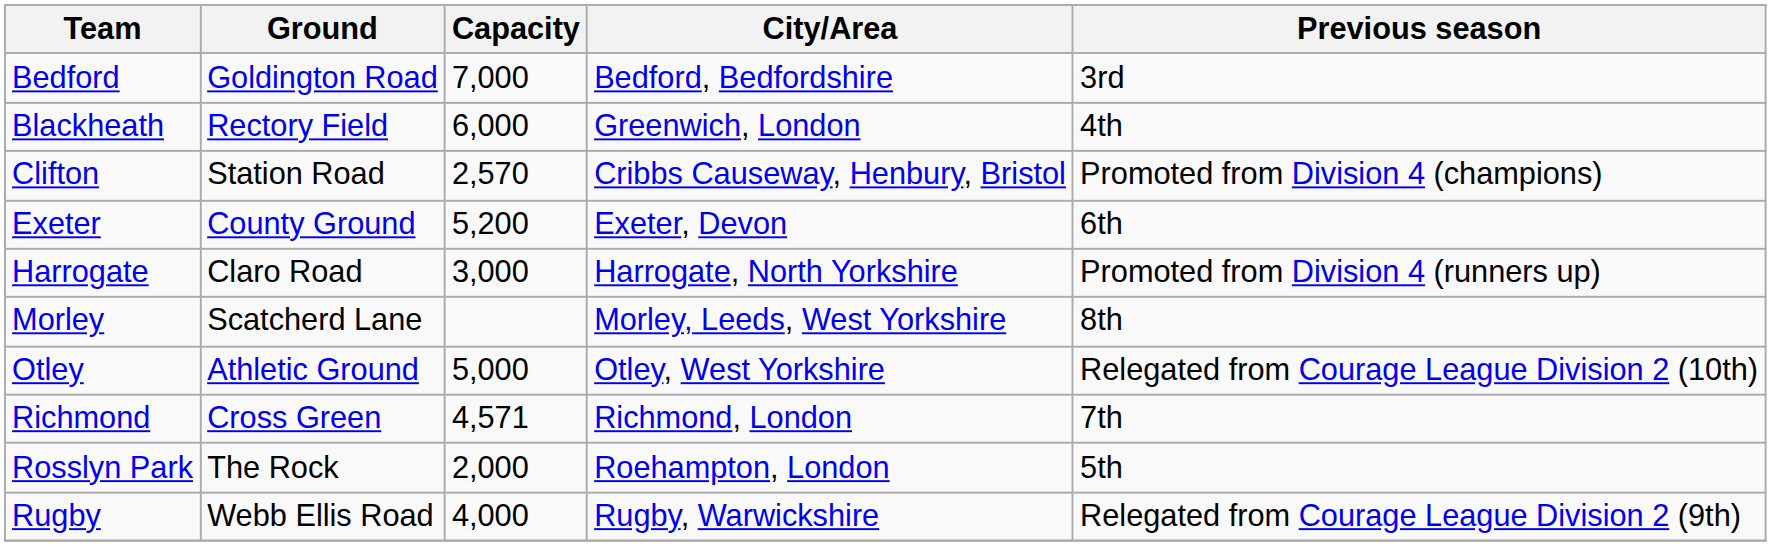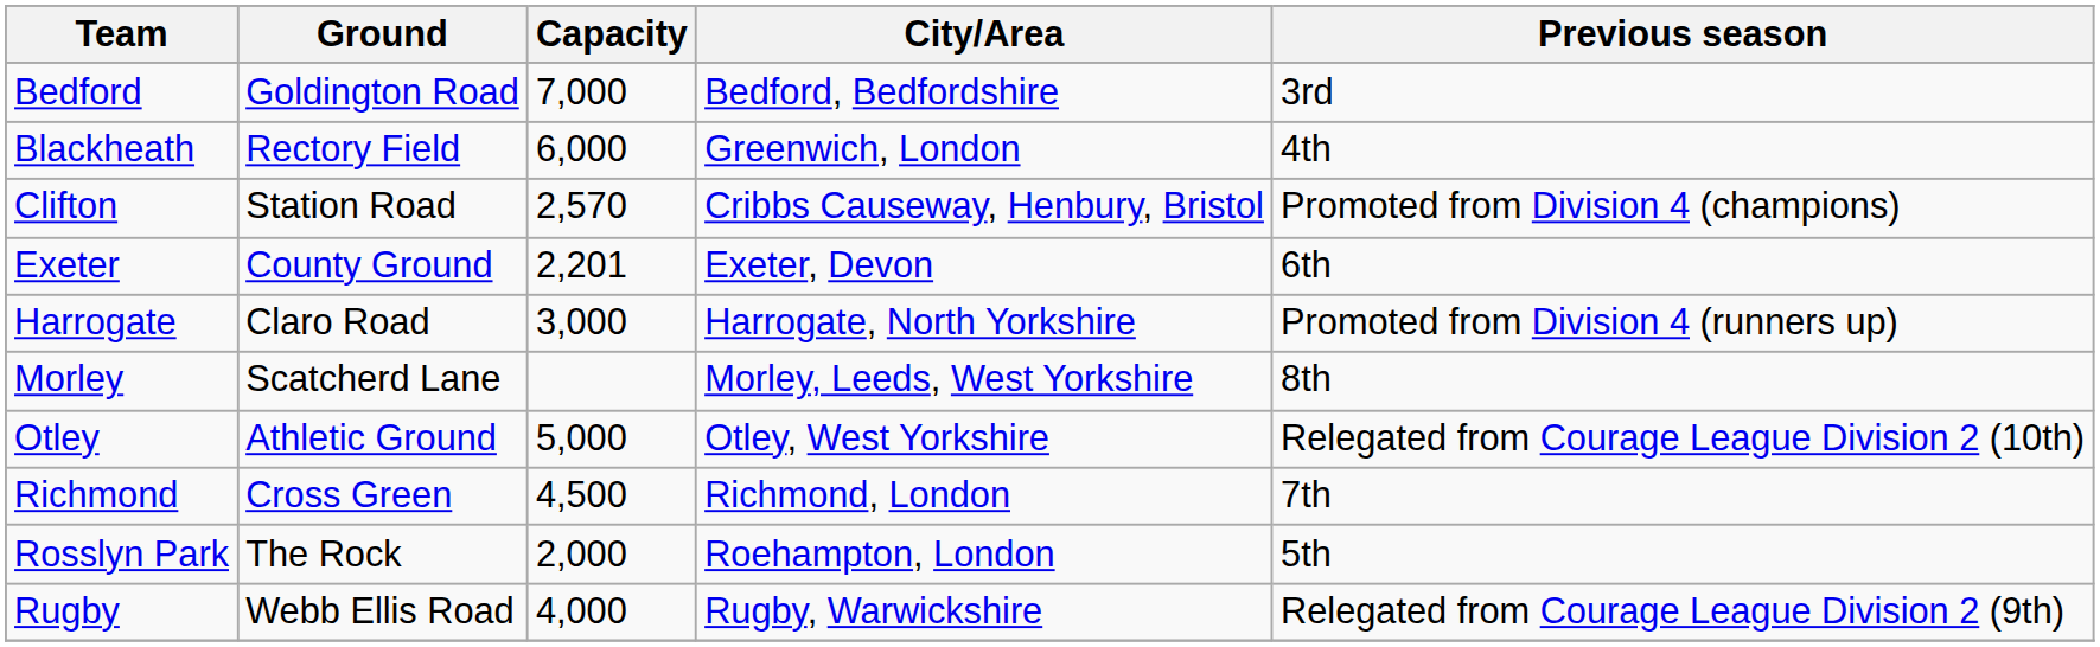Exeter | Capacity: 5,200 -> 2,201
Richmond | Capacity: 4,571 -> 4,500
